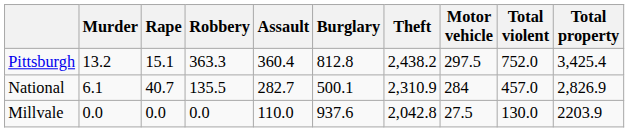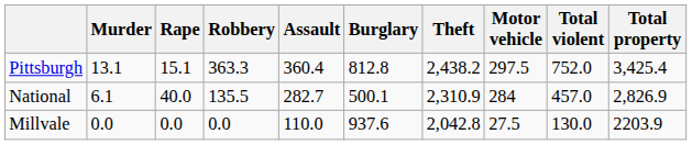Pittsburgh | Murder: 13.2 -> 13.1
National | Rape: 40.7 -> 40.0
